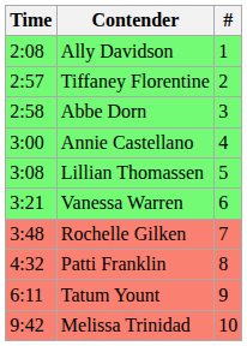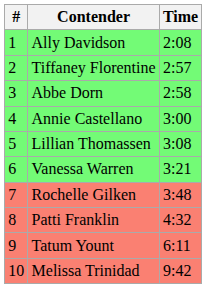columns swapped: # <-> Time
